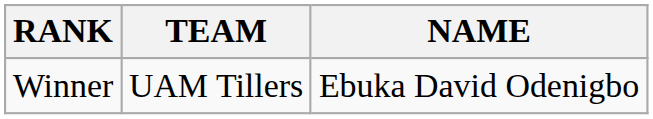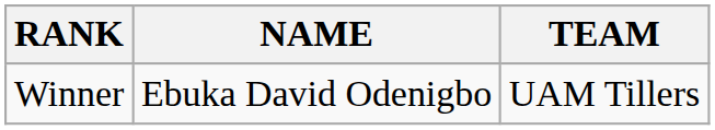columns swapped: NAME <-> TEAM
